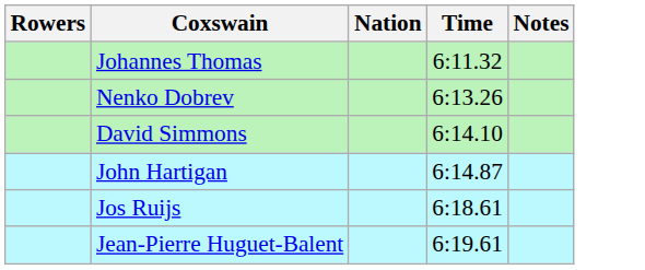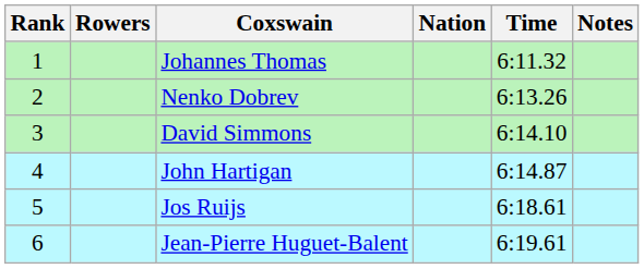+ column: Rank | 1 | 2 | 3 | 4 | 5 | 6
